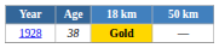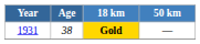Gold | Year: 1928 -> 1931
